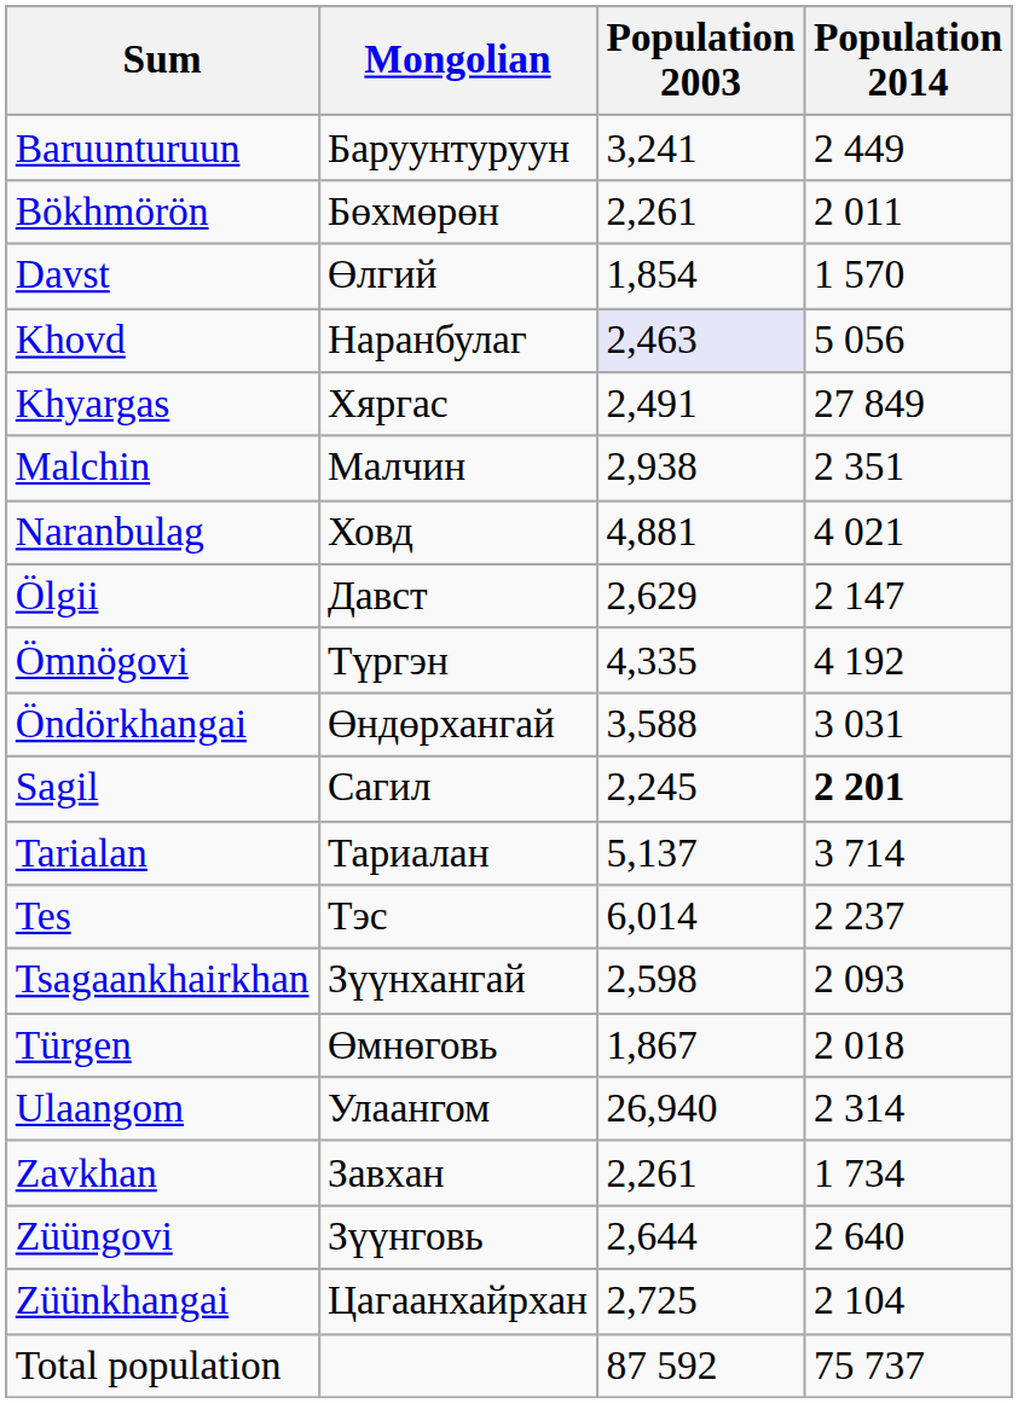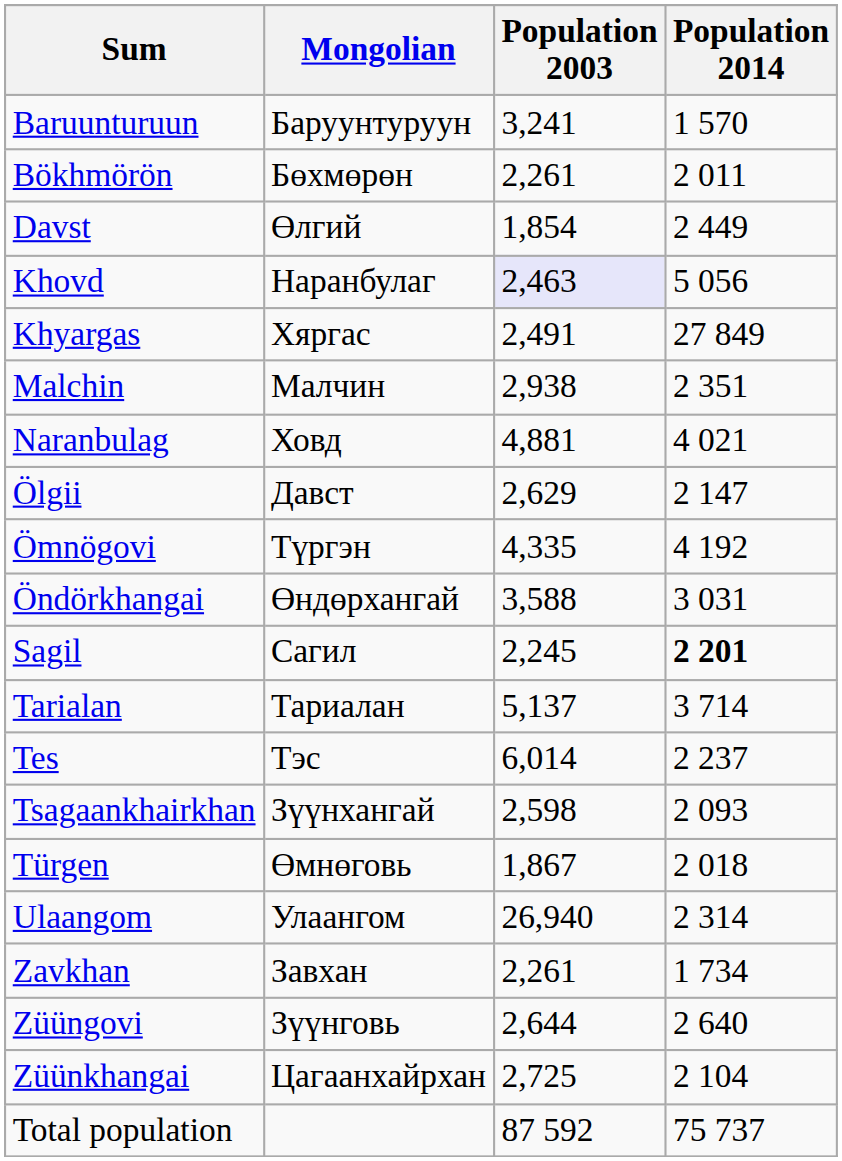Baruunturuun | Population 2014: 2 449 -> 1 570
Davst | Population 2014: 1 570 -> 2 449
